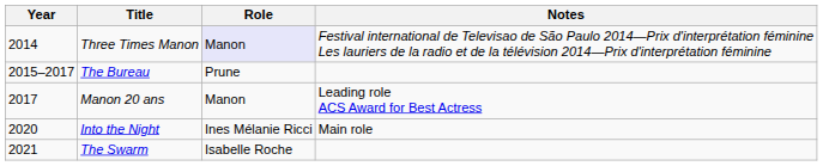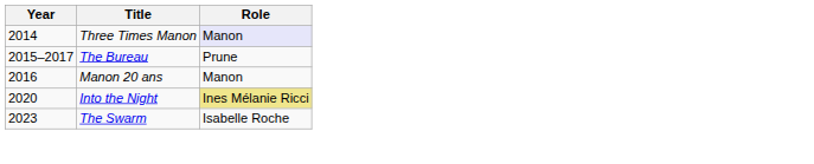- column: Notes | Festival international de Televisao de São Paulo 2014—Prix d'interprétation féminine Les lauriers de la radio et de la télévision 2014—Prix d'interprétation féminine | Leading role ACS Award for Best Actress | Main role
Manon 20 ans | Year: 2017 -> 2016
Into the Night | Role: no background -> khaki background
The Swarm | Year: 2021 -> 2023
